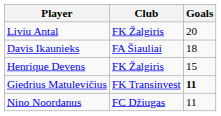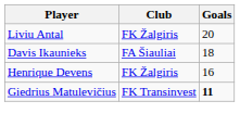Henrique Devens | Goals: 15 -> 16
- row: Nino Noordanus | FC Džiugas | 11
